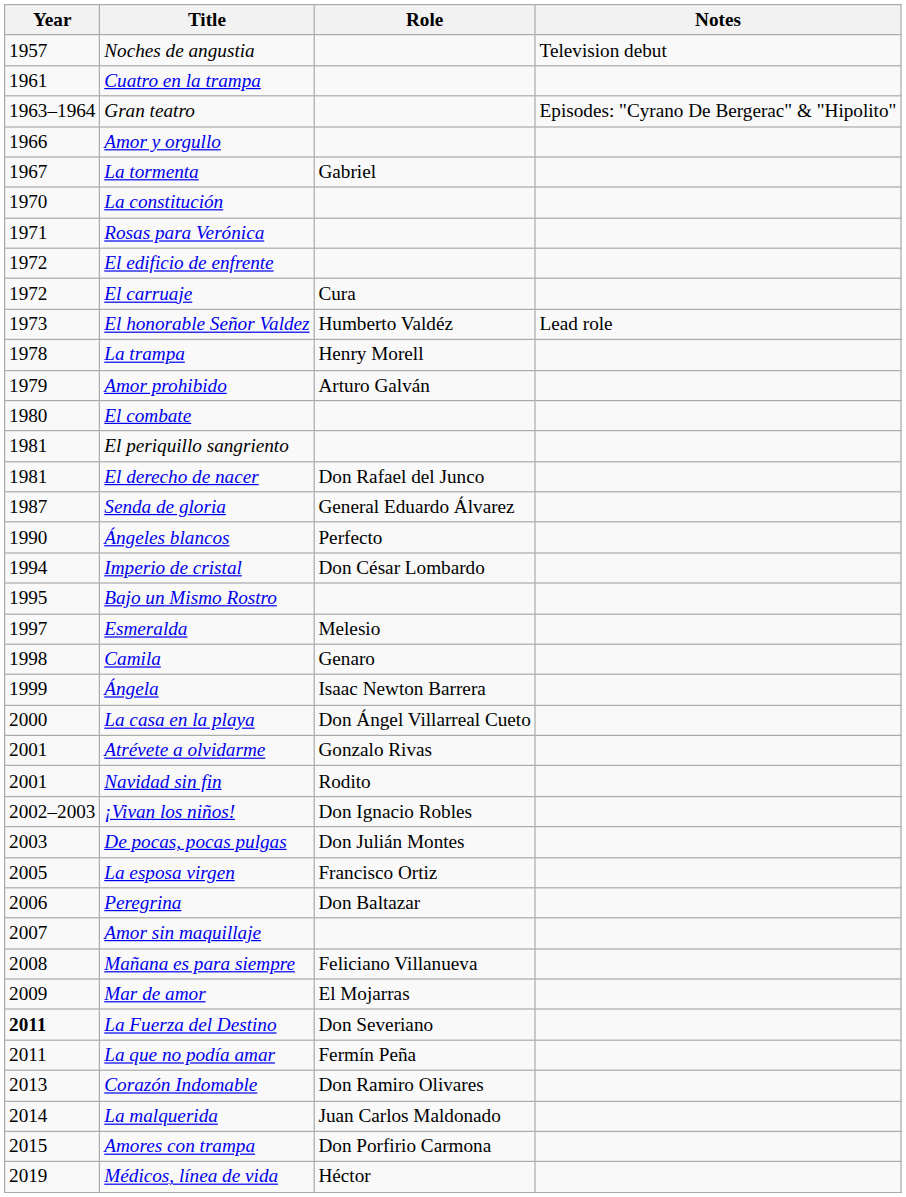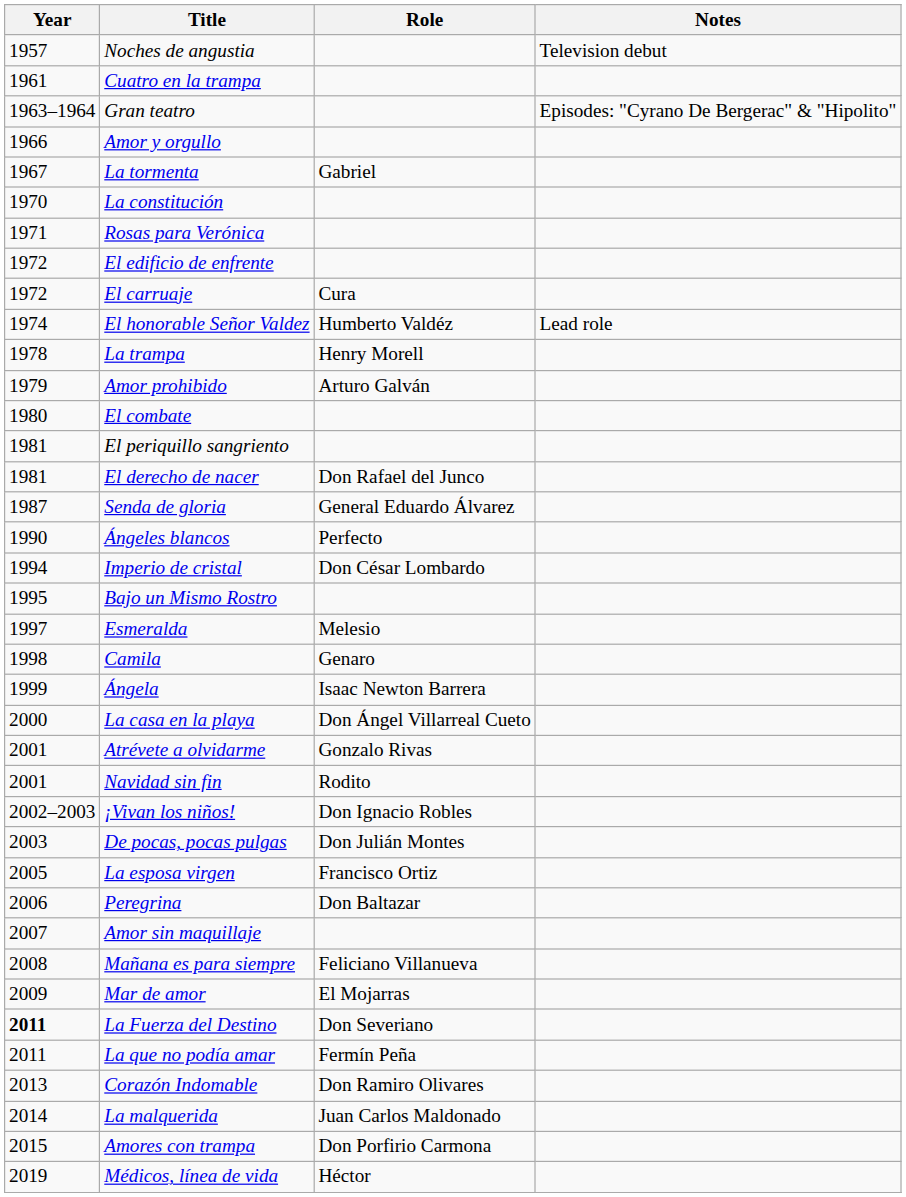El honorable Señor Valdez | Year: 1973 -> 1974
